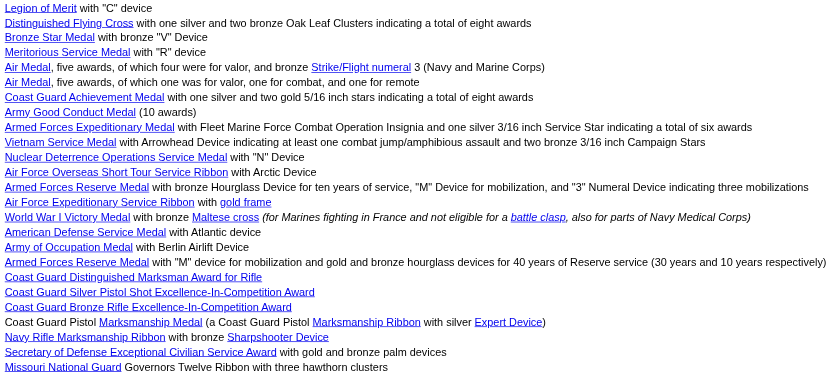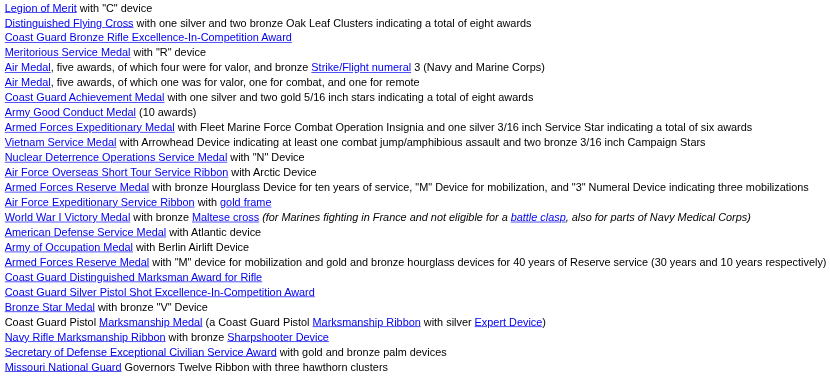rows swapped: Bronze Star Medal with bronze "V" Device <-> Coast Guard Bronze Rifle Excellence-In-Competition Award
